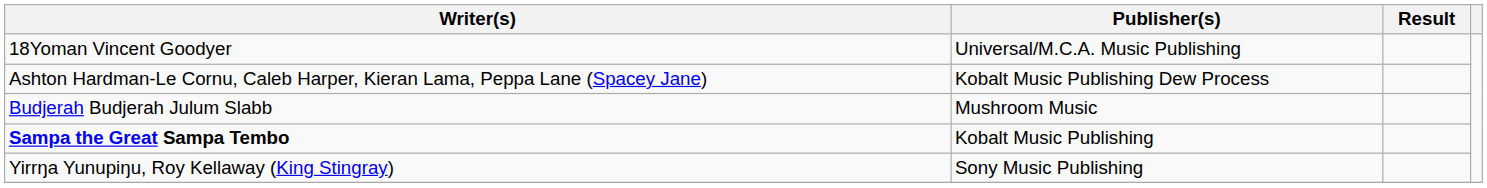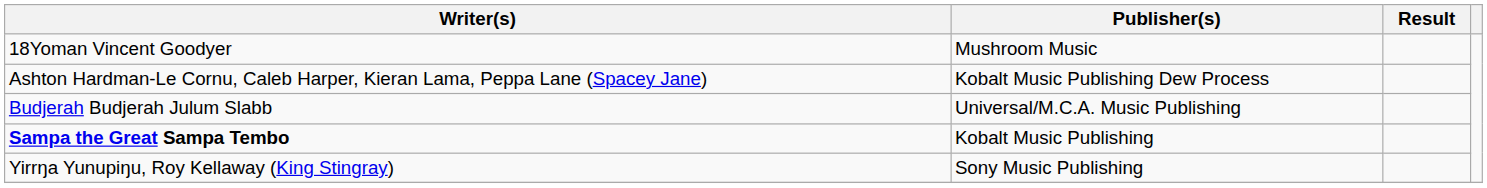18Yoman Vincent Goodyer | Publisher(s): Universal/M.C.A. Music Publishing -> Mushroom Music
Budjerah Budjerah Julum Slabb | Publisher(s): Mushroom Music -> Universal/M.C.A. Music Publishing
